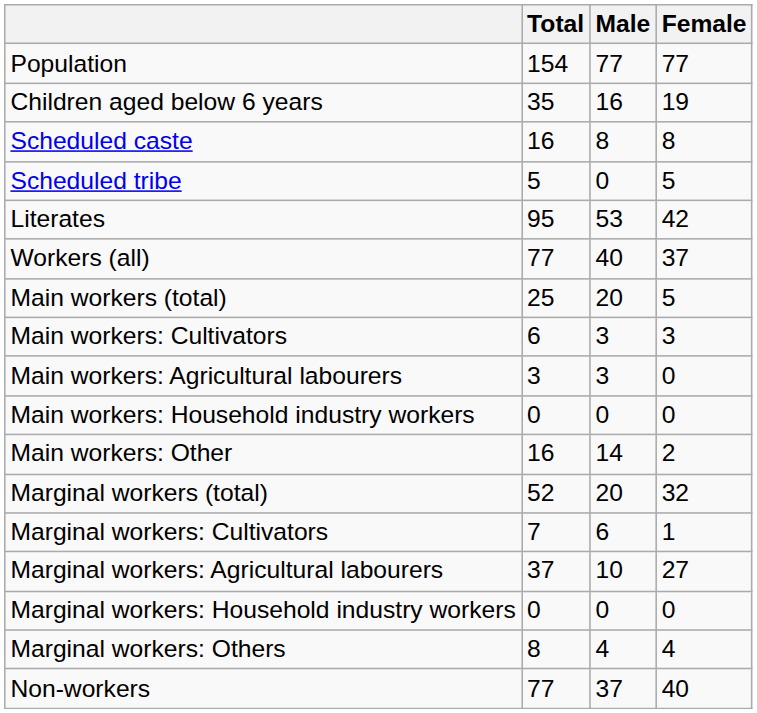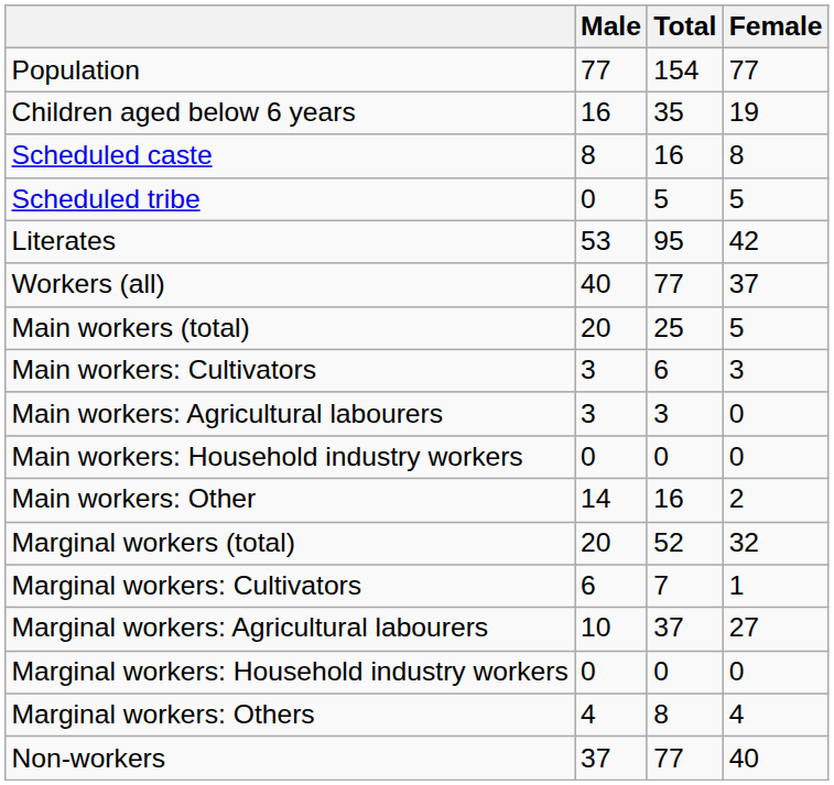columns swapped: Total <-> Male
